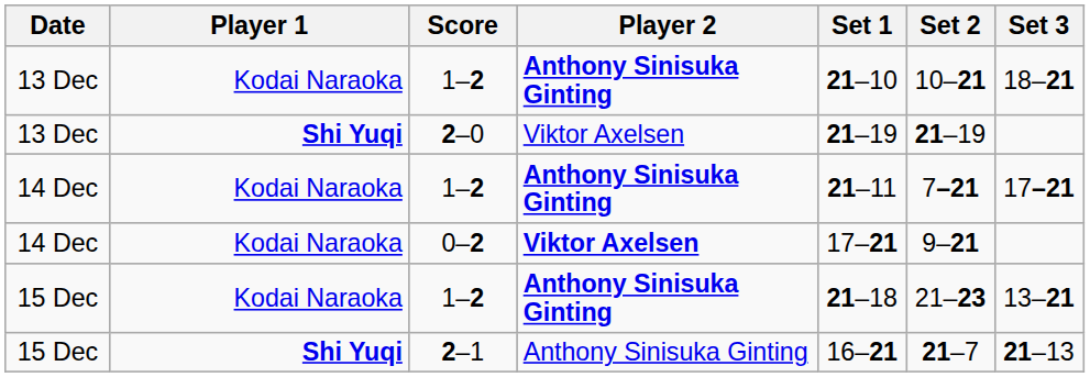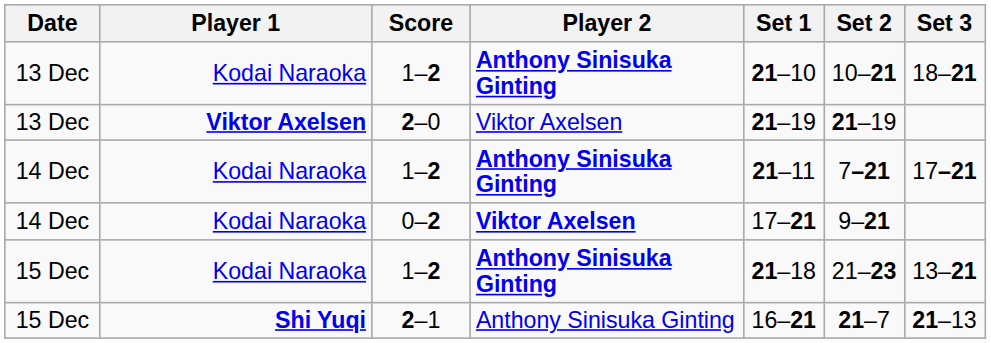2–0 | Player 1: Shi Yuqi -> Viktor Axelsen
